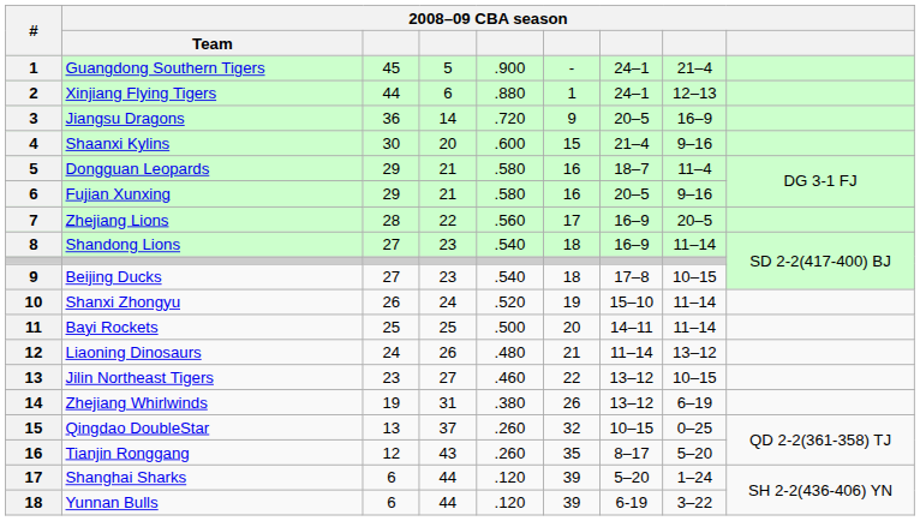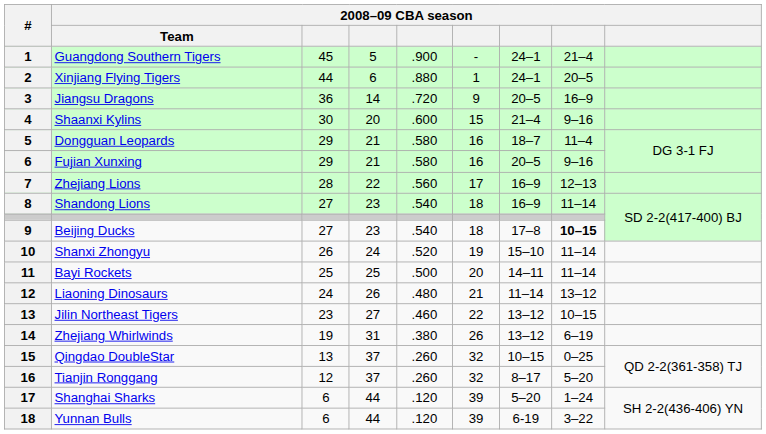Xinjiang Flying Tigers | column 8: 12–13 -> 20–5
Zhejiang Lions | column 8: 20–5 -> 12–13
Beijing Ducks | column 8: normal -> bold
Tianjin Ronggang | column 4: 43 -> 37
Tianjin Ronggang | column 6: 35 -> 32
